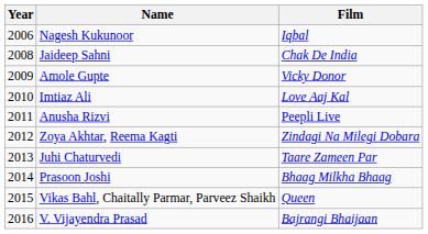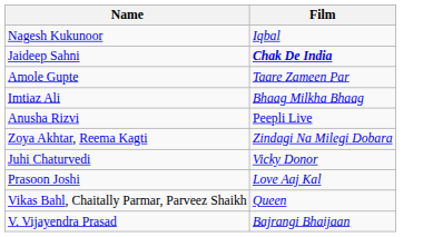- column: Year | 2006 | 2008 | 2009 | 2010 | 2011 | 2012 | 2013 | 2014 | 2015 | 2016
Jaideep Sahni | Film: normal -> bold
Amole Gupte | Film: Vicky Donor -> Taare Zameen Par
Imtiaz Ali | Film: Love Aaj Kal -> Bhaag Milkha Bhaag
Juhi Chaturvedi | Film: Taare Zameen Par -> Vicky Donor
Prasoon Joshi | Film: Bhaag Milkha Bhaag -> Love Aaj Kal
